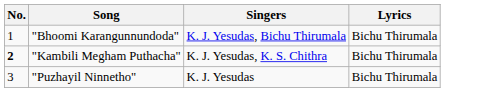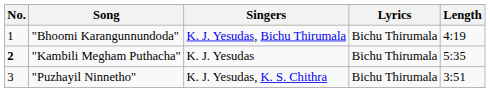+ column: Length | 4:19 | 5:35 | 3:51
"Kambili Megham Puthacha" | Singers: K. J. Yesudas, K. S. Chithra -> K. J. Yesudas
"Puzhayil Ninnetho" | Singers: K. J. Yesudas -> K. J. Yesudas, K. S. Chithra
